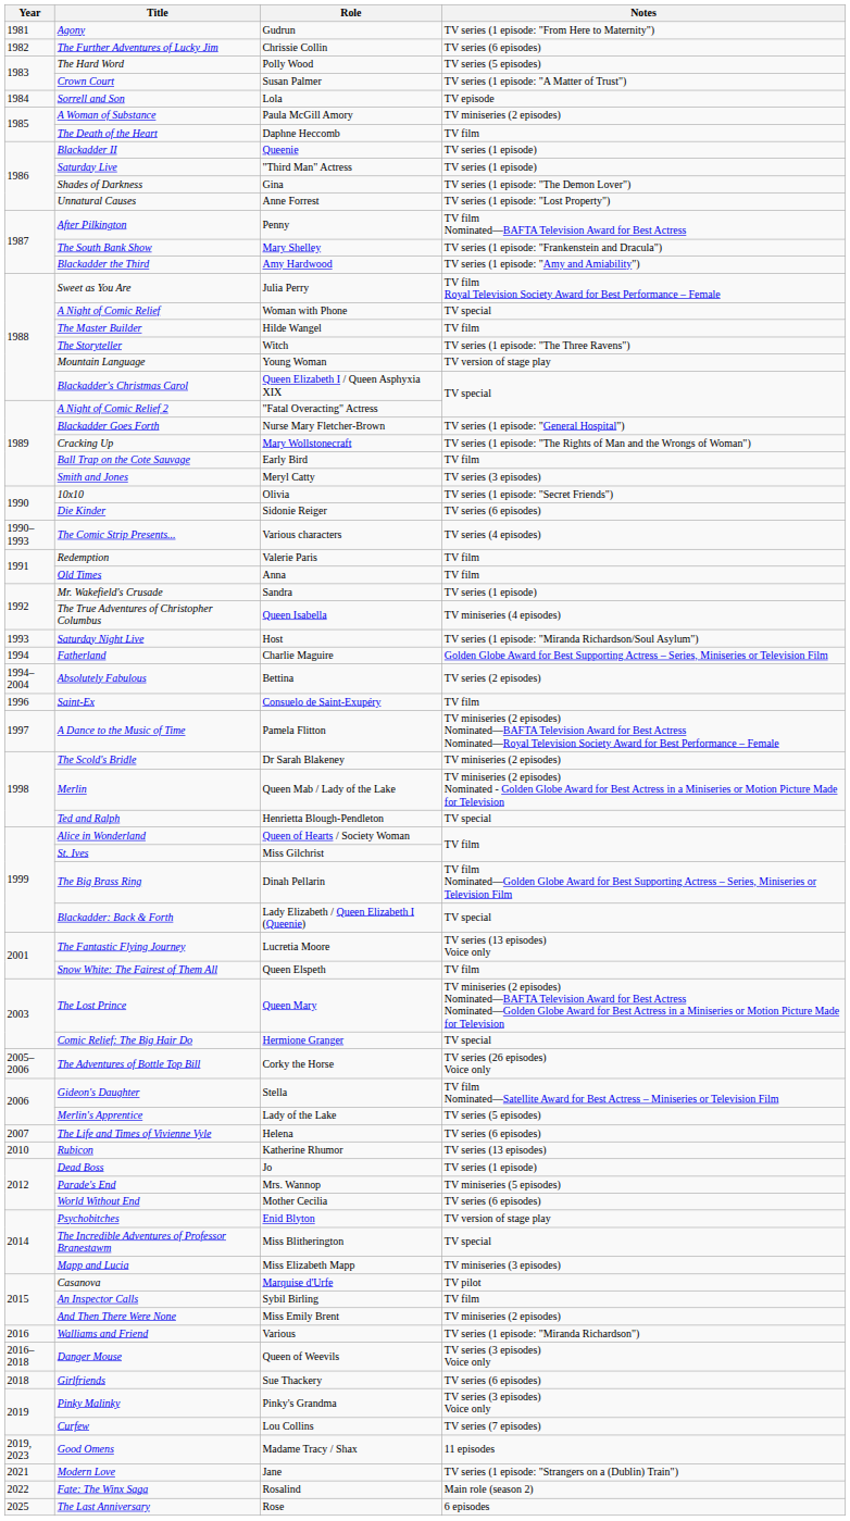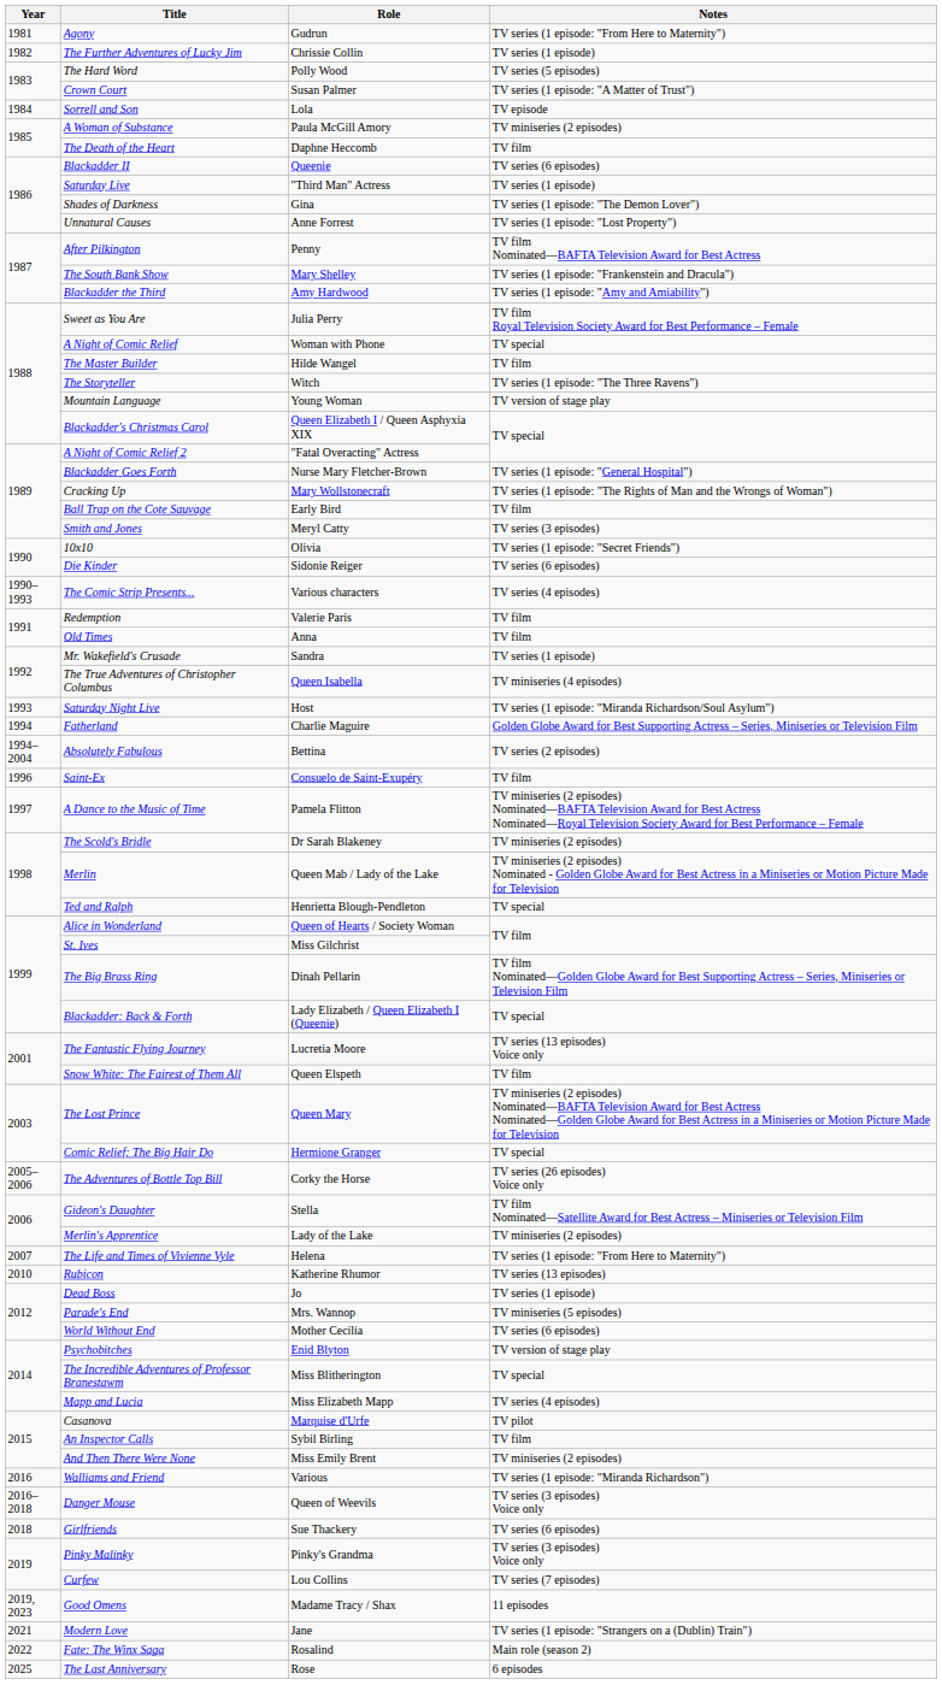The Further Adventures of Lucky Jim | Notes: TV series (6 episodes) -> TV series (1 episode)
Blackadder II | Notes: TV series (1 episode) -> TV series (6 episodes)
Merlin's Apprentice | Notes: TV series (5 episodes) -> TV miniseries (2 episodes)
The Life and Times of Vivienne Vyle | Notes: TV series (6 episodes) -> TV series (1 episode: "From Here to Maternity")
Mapp and Lucia | Notes: TV miniseries (3 episodes) -> TV series (4 episodes)
